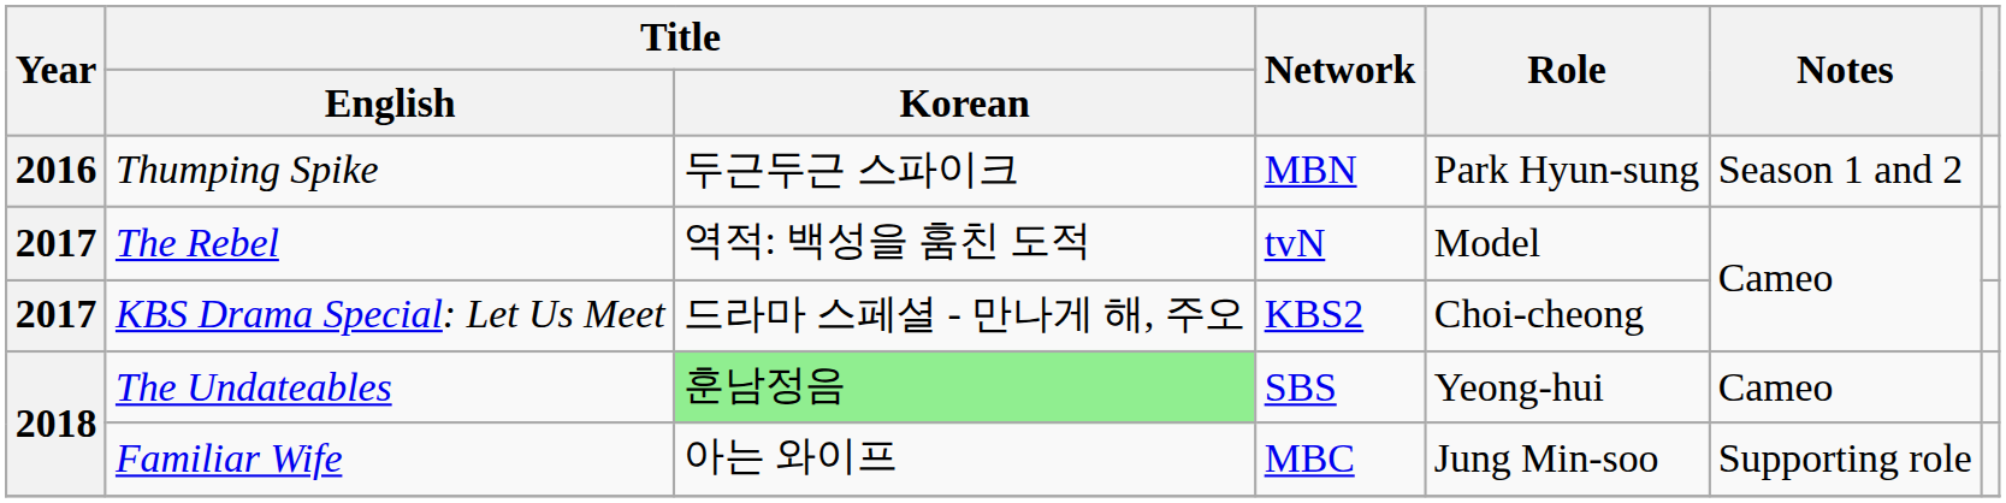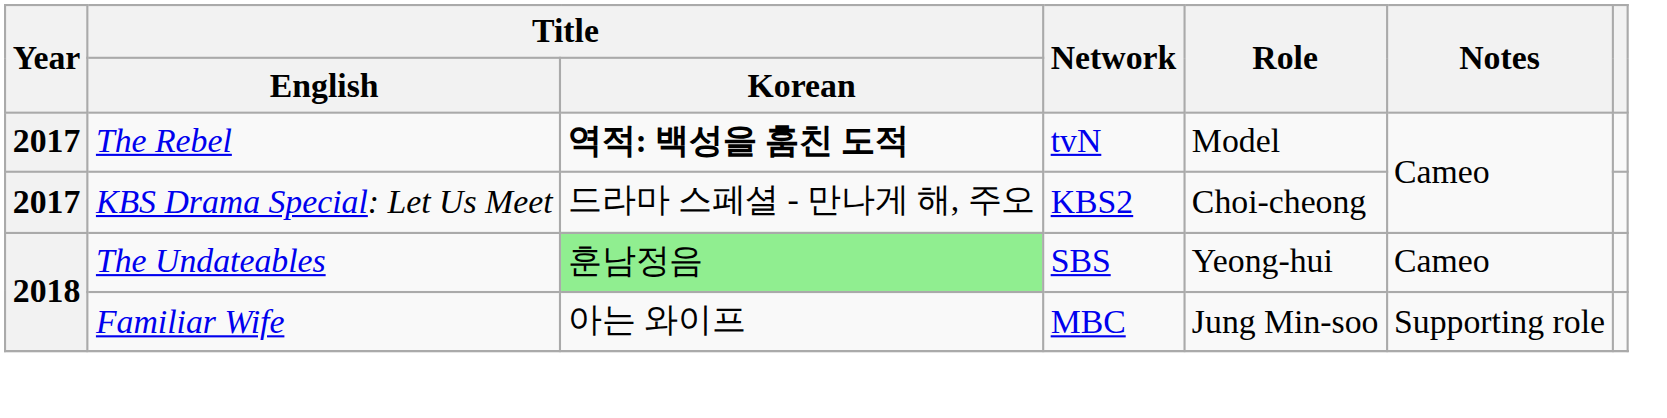- row: 2016 | Thumping Spike | 두근두근 스파이크 | MBN | Park Hyun-sung | Season 1 and 2
The Rebel | Title / Korean: normal -> bold
